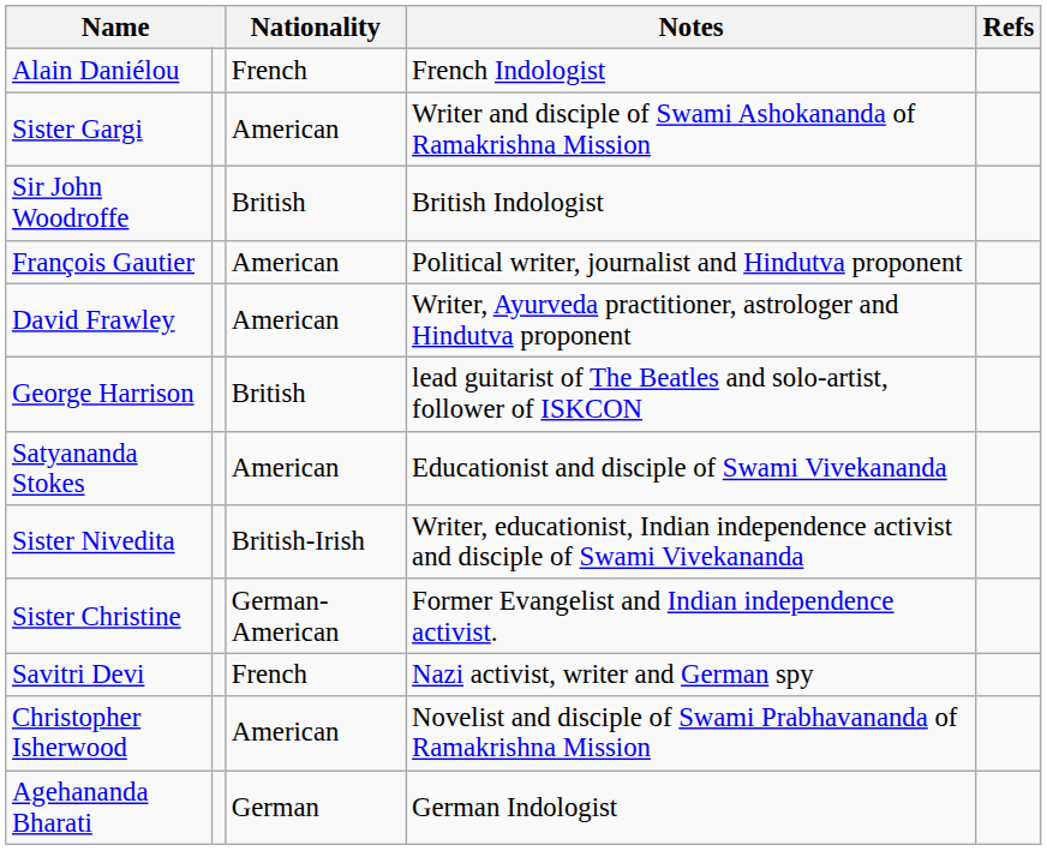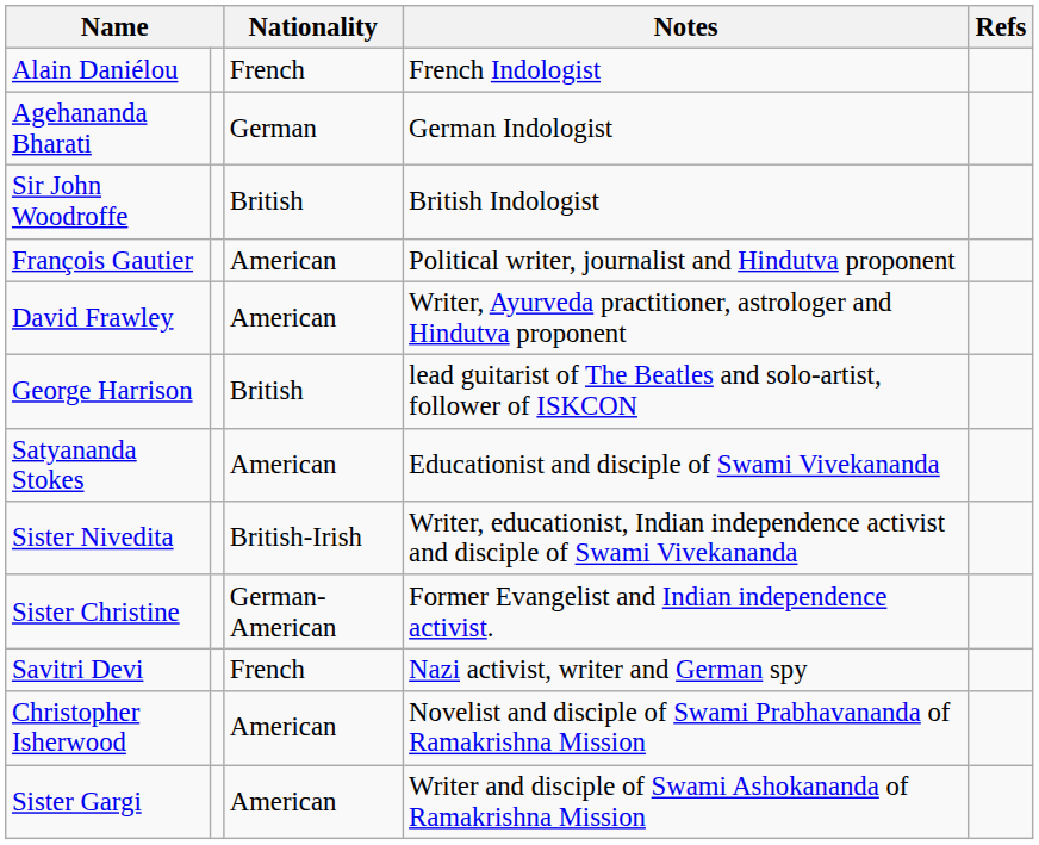rows swapped: Agehananda Bharati <-> Sister Gargi
